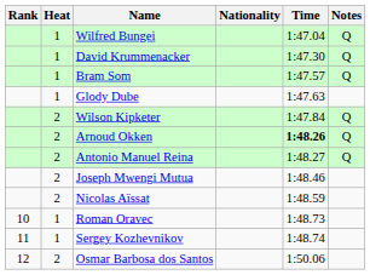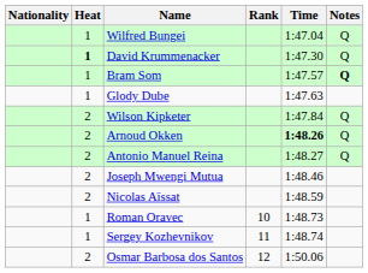columns swapped: Rank <-> Nationality
David Krummenacker | Heat: normal -> bold
Bram Som | Notes: normal -> bold
